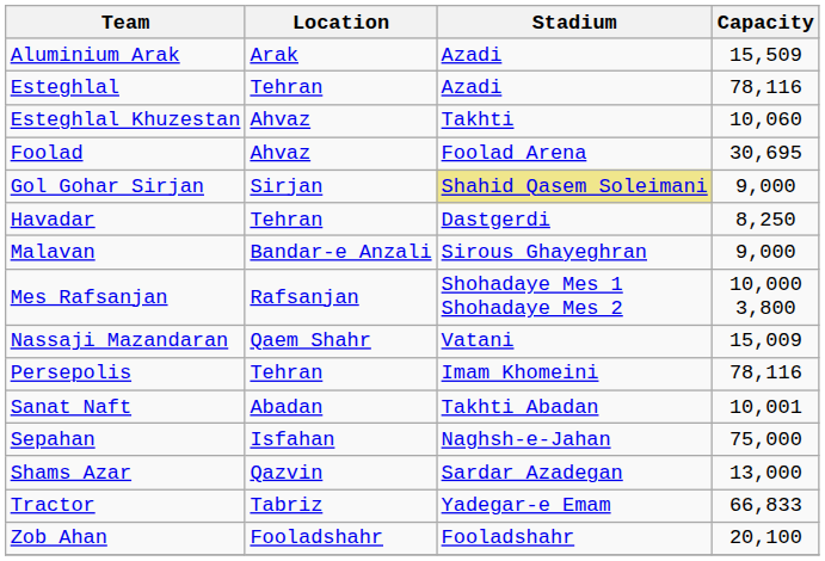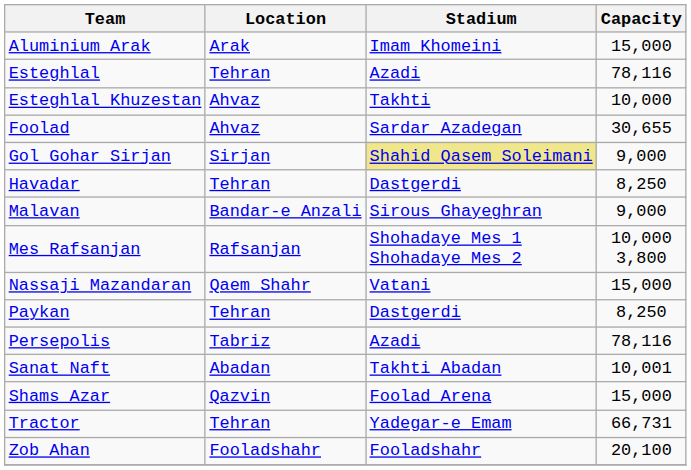Aluminium Arak | Stadium: Azadi -> Imam Khomeini
Aluminium Arak | Capacity: 15,509 -> 15,000
Esteghlal Khuzestan | Capacity: 10,060 -> 10,000
Foolad | Stadium: Foolad Arena -> Sardar Azadegan
Foolad | Capacity: 30,695 -> 30,655
Nassaji Mazandaran | Capacity: 15,009 -> 15,000
+ row: Paykan | Tehran | Dastgerdi | 8,250
Persepolis | Location: Tehran -> Tabriz
Persepolis | Stadium: Imam Khomeini -> Azadi
- row: Sepahan | Isfahan | Naghsh-e-Jahan | 75,000
Shams Azar | Stadium: Sardar Azadegan -> Foolad Arena
Shams Azar | Capacity: 13,000 -> 15,000
Tractor | Location: Tabriz -> Tehran
Tractor | Capacity: 66,833 -> 66,731
